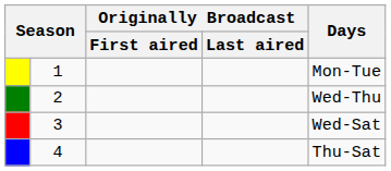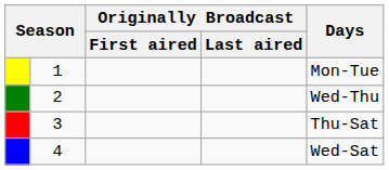3 | Days: Wed-Sat -> Thu-Sat
4 | Days: Thu-Sat -> Wed-Sat
